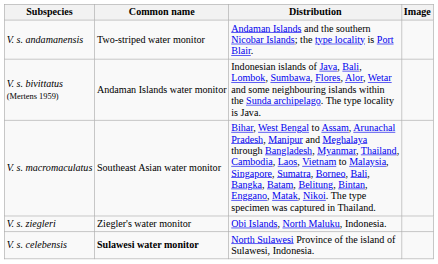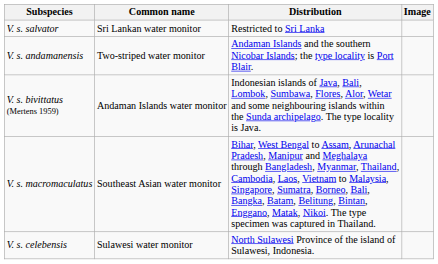+ row: V. s. salvator | Sri Lankan water monitor | Restricted to Sri Lanka
- row: V. s. ziegleri | Ziegler's water monitor | Obi Islands, North Maluku, Indonesia.
V. s. celebensis | Common name: bold -> normal
